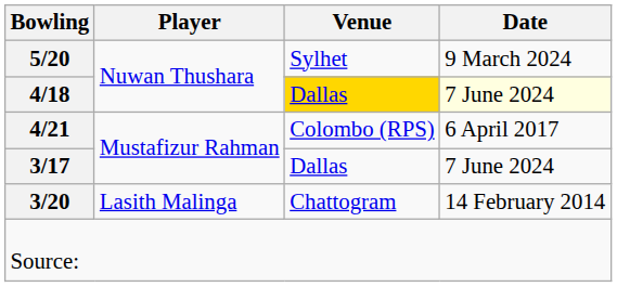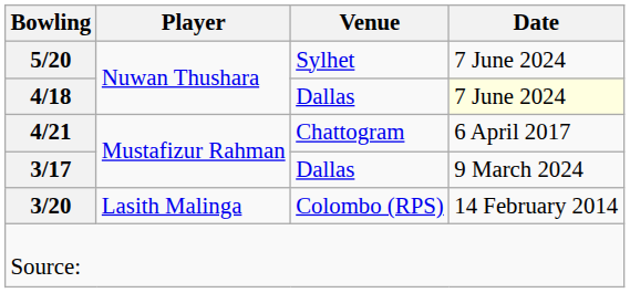5/20 | Date: 9 March 2024 -> 7 June 2024
4/18 | Venue: gold background -> no background
4/21 | Venue: Colombo (RPS) -> Chattogram
3/17 | Date: 7 June 2024 -> 9 March 2024
3/20 | Venue: Chattogram -> Colombo (RPS)
